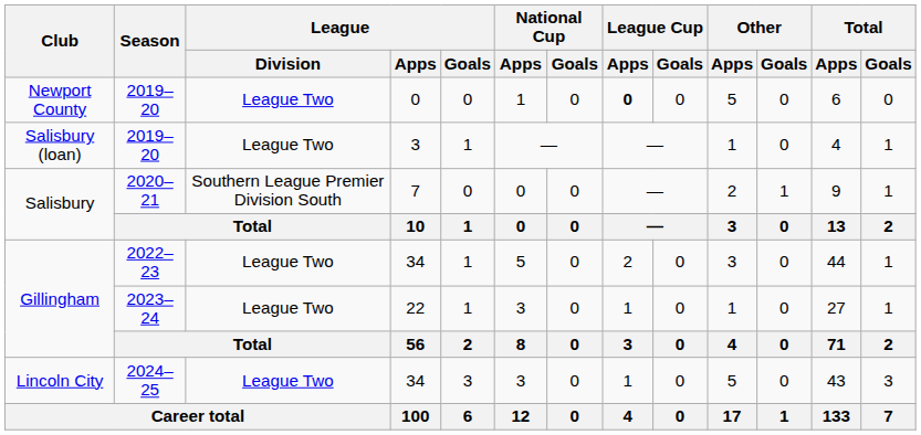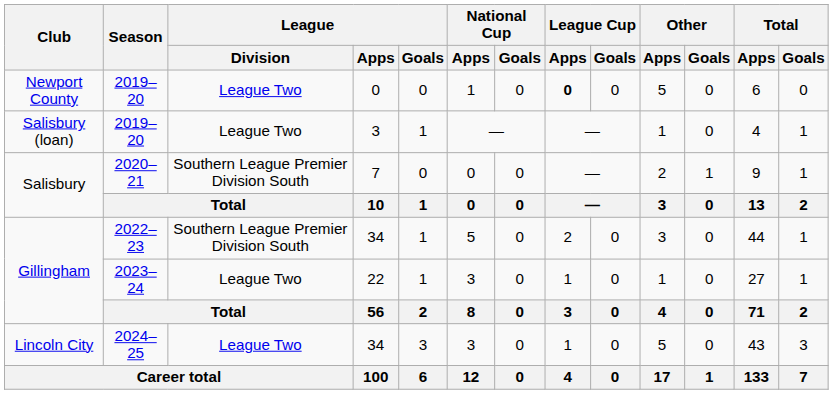Gillingham / 2022–23 | League / Division: League Two -> Southern League Premier Division South
